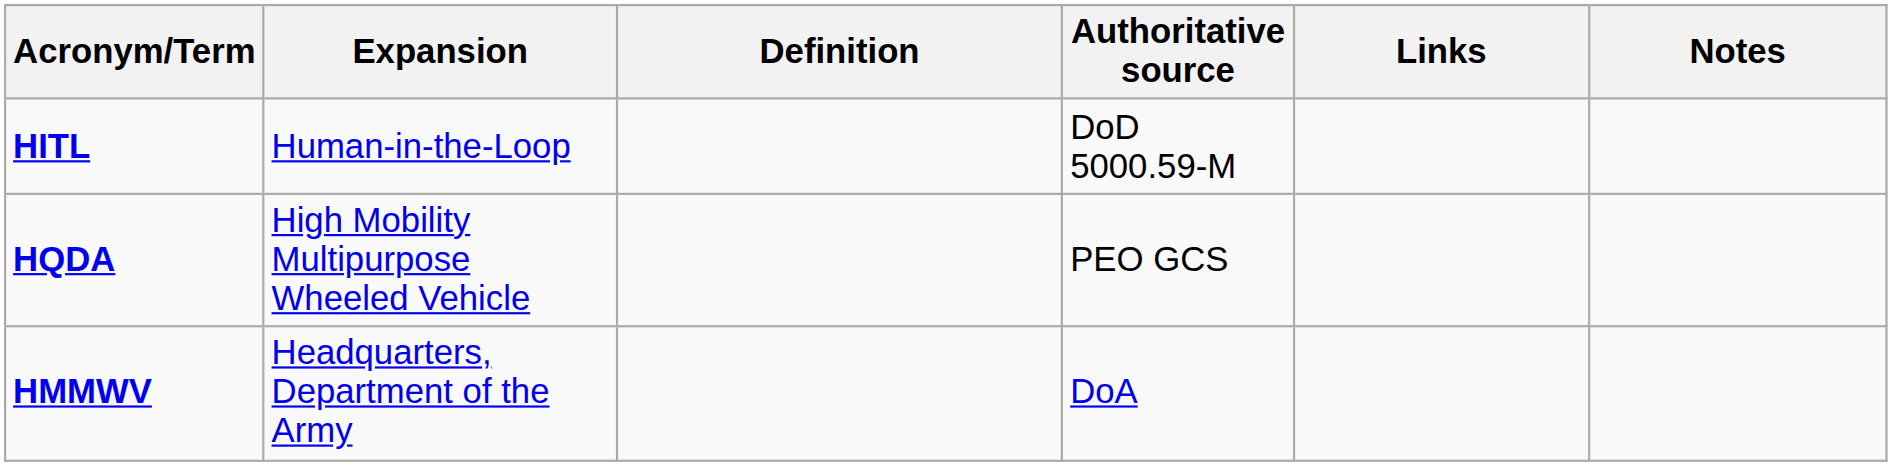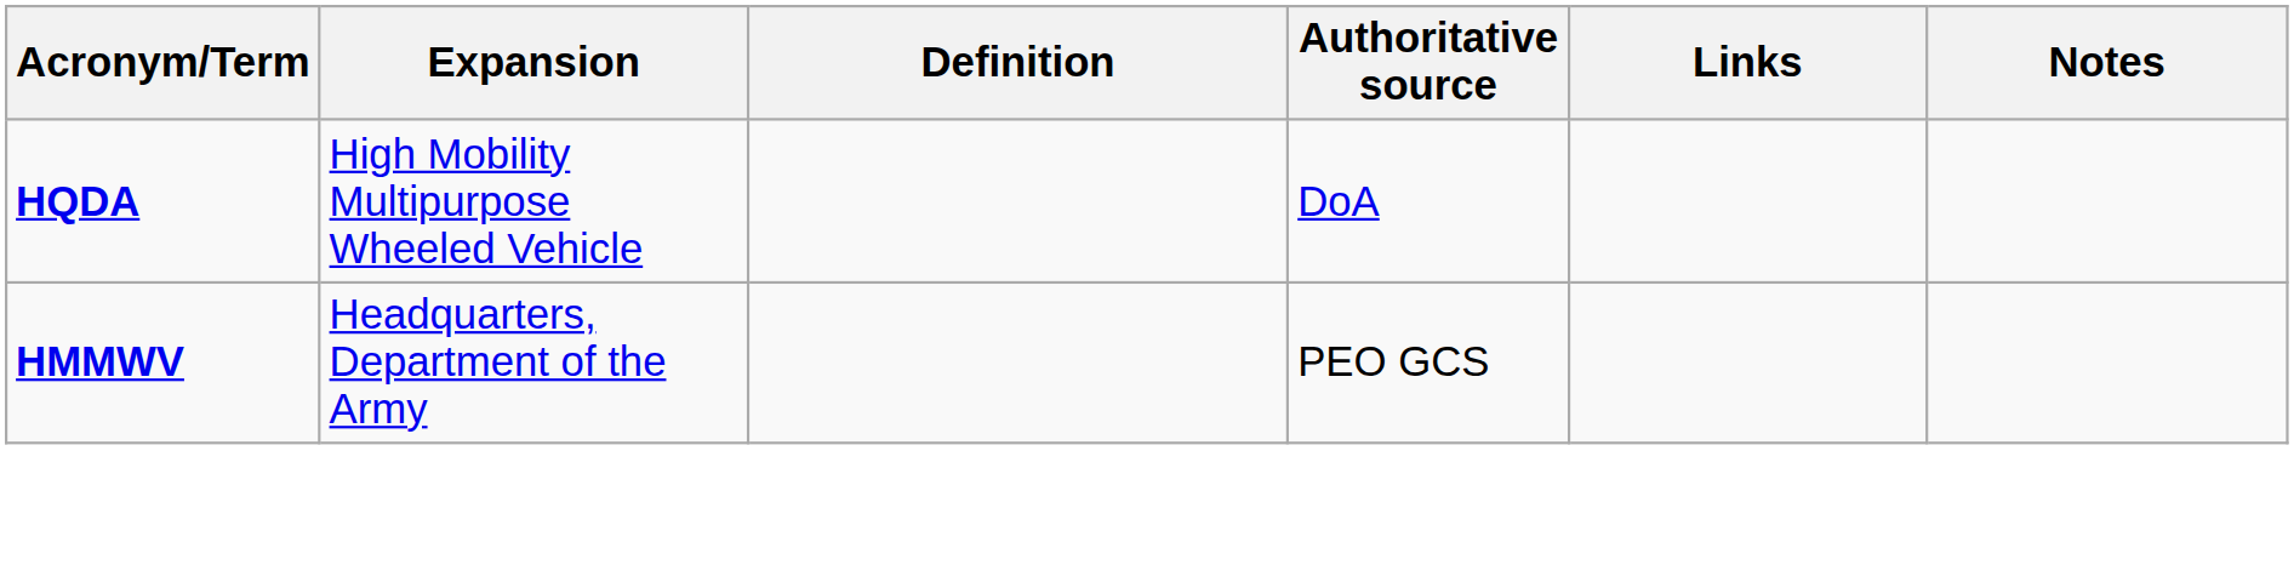- row: HITL | Human-in-the-Loop | DoD 5000.59-M
HQDA | Authoritative source: PEO GCS -> DoA
HMMWV | Authoritative source: DoA -> PEO GCS
